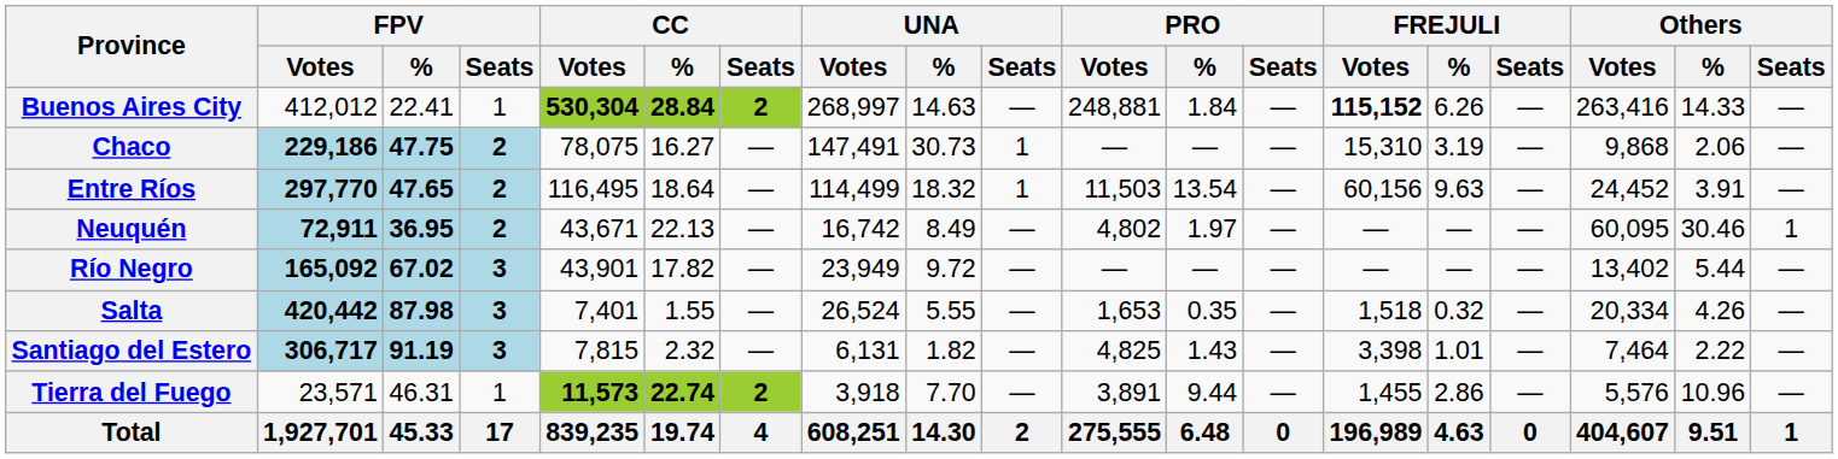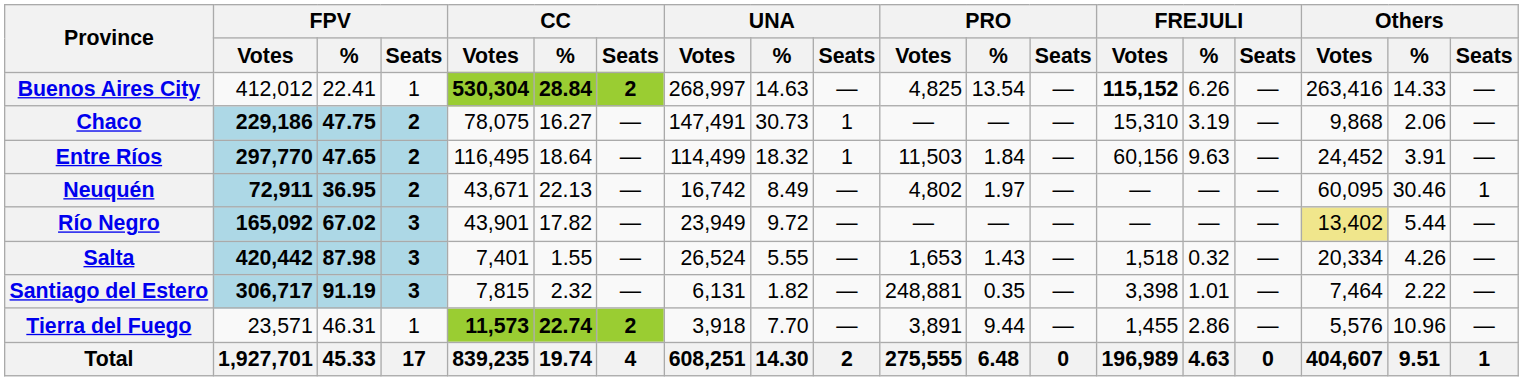Buenos Aires City | PRO / Votes: 248,881 -> 4,825
Buenos Aires City | PRO / %: 1.84 -> 13.54
Entre Ríos | PRO / %: 13.54 -> 1.84
Río Negro | Others / Votes: no background -> khaki background
Salta | PRO / %: 0.35 -> 1.43
Santiago del Estero | PRO / Votes: 4,825 -> 248,881
Santiago del Estero | PRO / %: 1.43 -> 0.35
